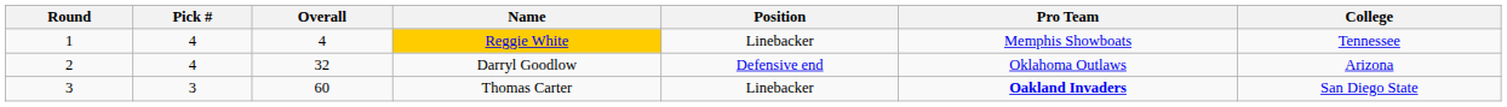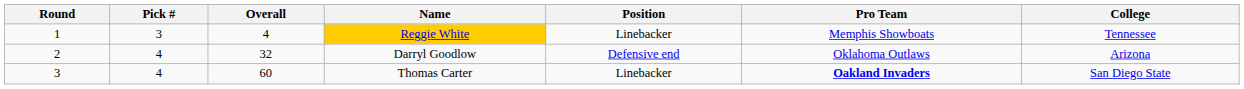Reggie White | Pick #: 4 -> 3
Thomas Carter | Pick #: 3 -> 4
